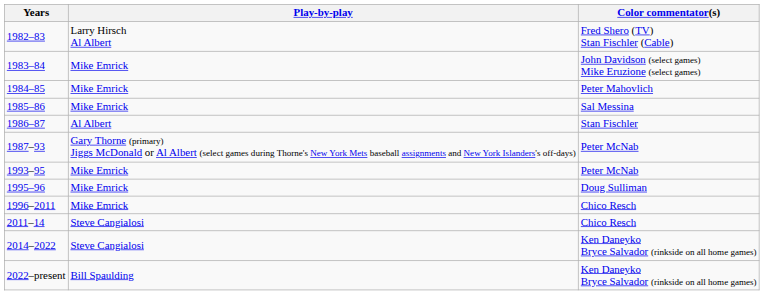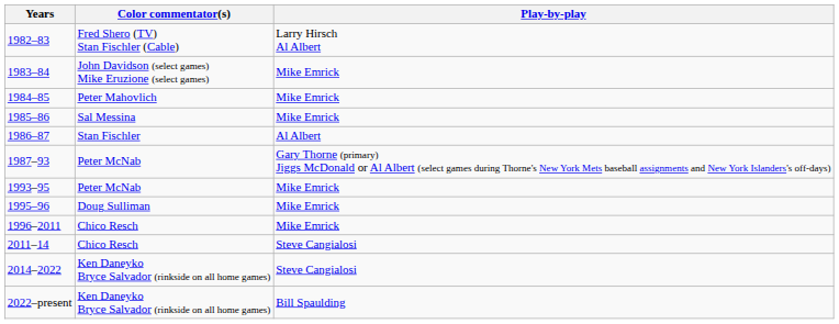columns swapped: Play-by-play <-> Color commentator(s)
